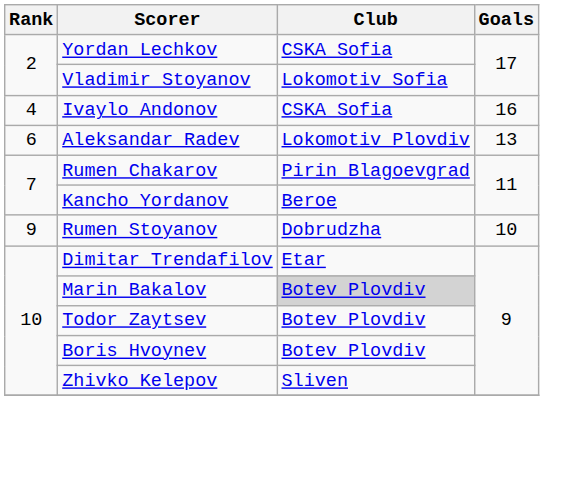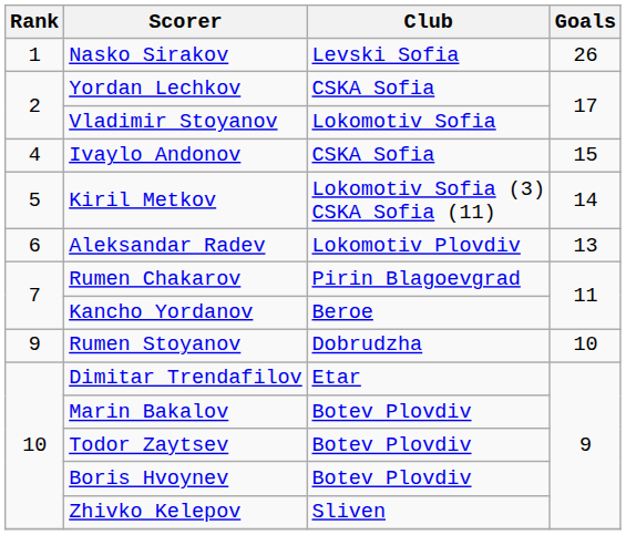+ row: 1 | Nasko Sirakov | Levski Sofia | 26
Ivaylo Andonov | Goals: 16 -> 15
+ row: 5 | Kiril Metkov | Lokomotiv Sofia (3) CSKA Sofia (11) | 14
Marin Bakalov | Club: lightgrey background -> no background
